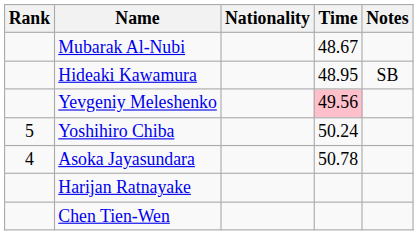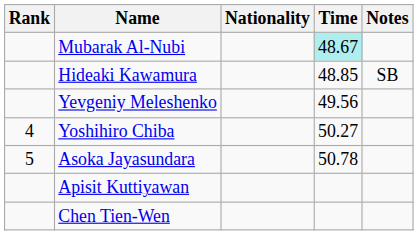Mubarak Al-Nubi | Time: no background -> paleturquoise background
Hideaki Kawamura | Time: 48.95 -> 48.85
Yevgeniy Meleshenko | Time: pink background -> no background
Yoshihiro Chiba | Rank: 5 -> 4
Yoshihiro Chiba | Time: 50.24 -> 50.27
Asoka Jayasundara | Rank: 4 -> 5
+ row: Apisit Kuttiyawan
- row: Harijan Ratnayake
